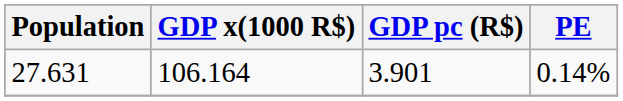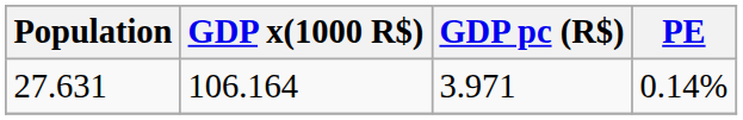27.631 | GDP pc (R$): 3.901 -> 3.971
